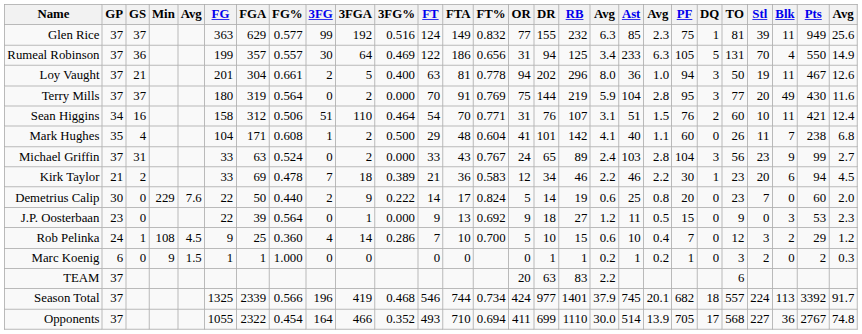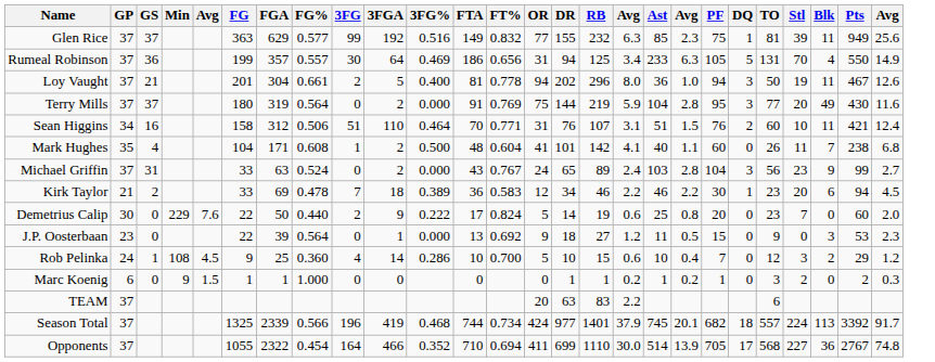- column: FT | 124 | 122 | 63 | 70 | 54 | 29 | 33 | 21 | 14 | 9 | 7 | 0 | 546 | 493
